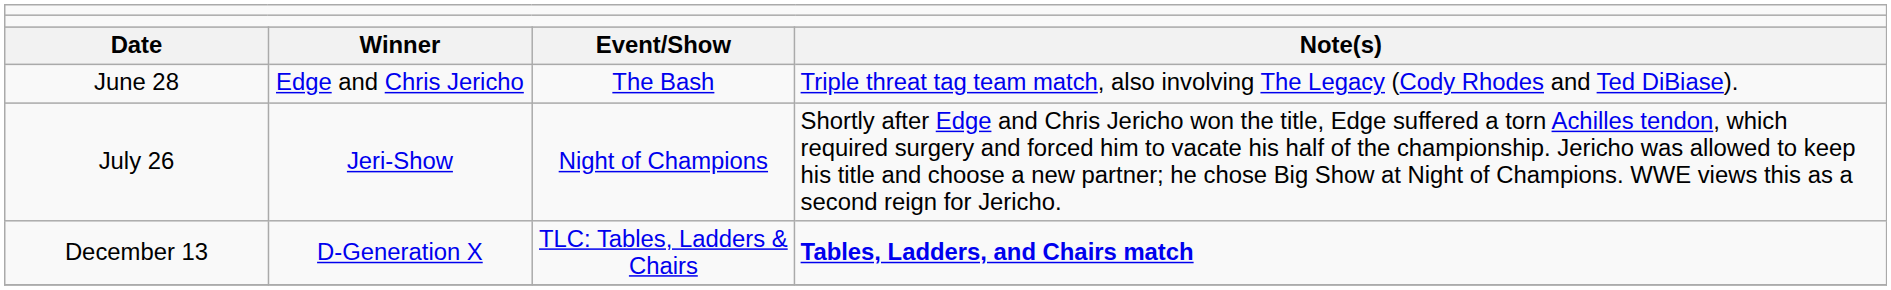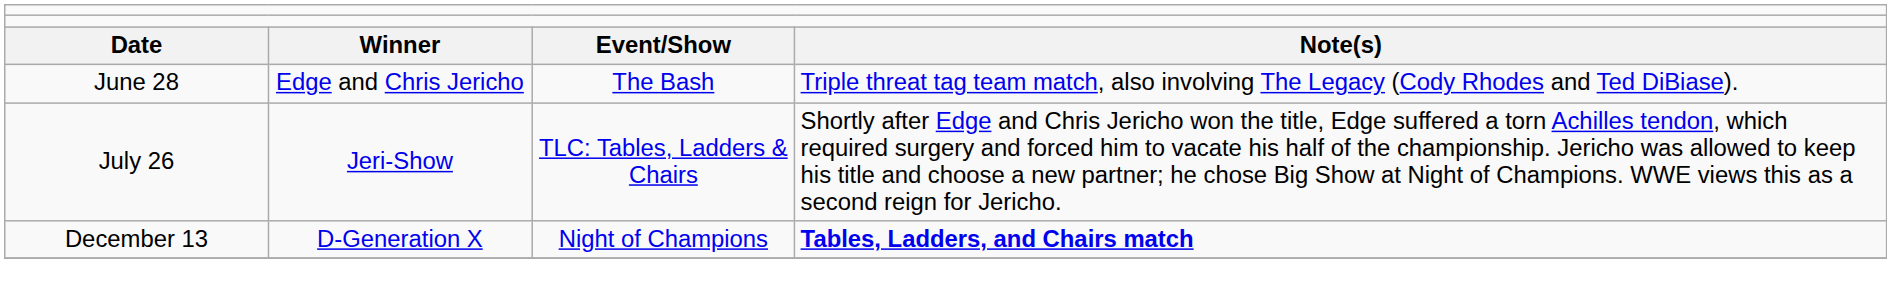July 26 | column 3: Night of Champions -> TLC: Tables, Ladders & Chairs
December 13 | column 3: TLC: Tables, Ladders & Chairs -> Night of Champions
